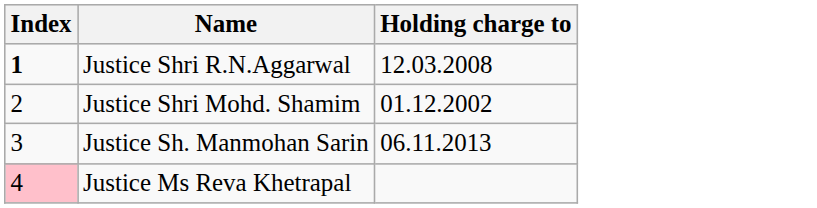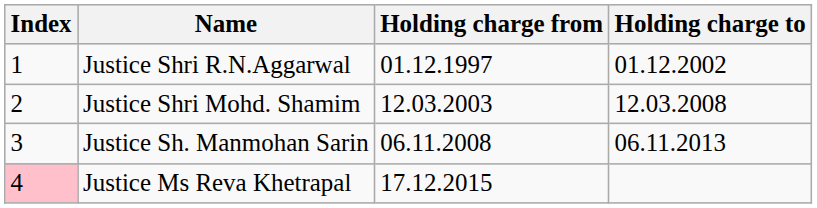+ column: Holding charge from | 01.12.1997 | 12.03.2003 | 06.11.2008 | 17.12.2015
Justice Shri R.N.Aggarwal | Index: bold -> normal
Justice Shri R.N.Aggarwal | Holding charge to: 12.03.2008 -> 01.12.2002
Justice Shri Mohd. Shamim | Holding charge to: 01.12.2002 -> 12.03.2008
